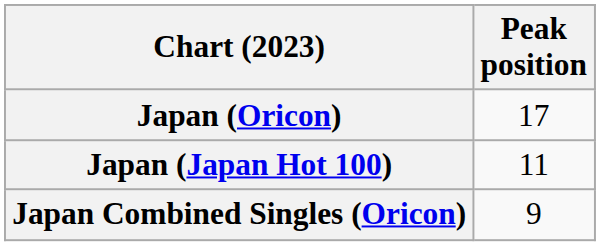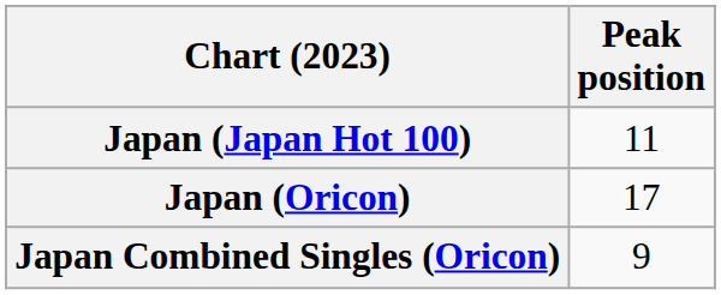rows swapped: Japan (Japan Hot 100) <-> Japan (Oricon)
